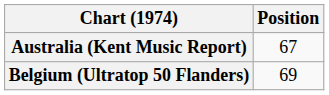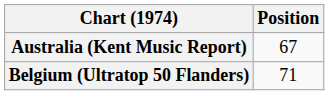Belgium (Ultratop 50 Flanders) | Position: 69 -> 71
